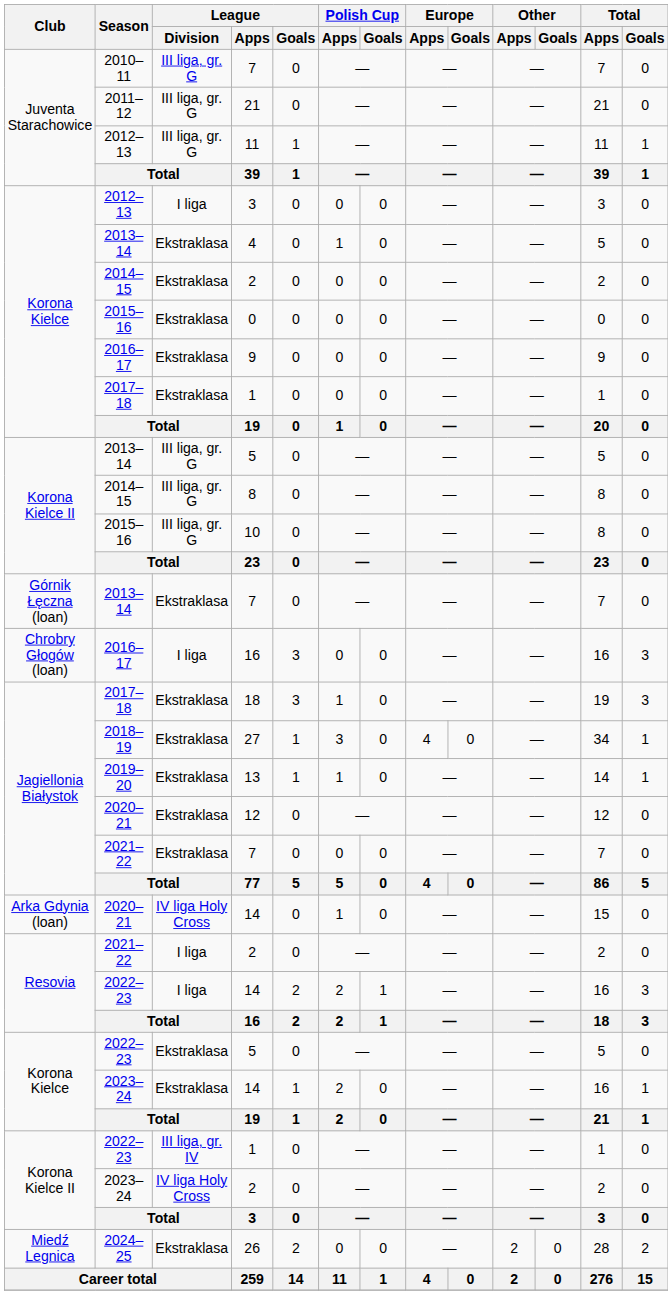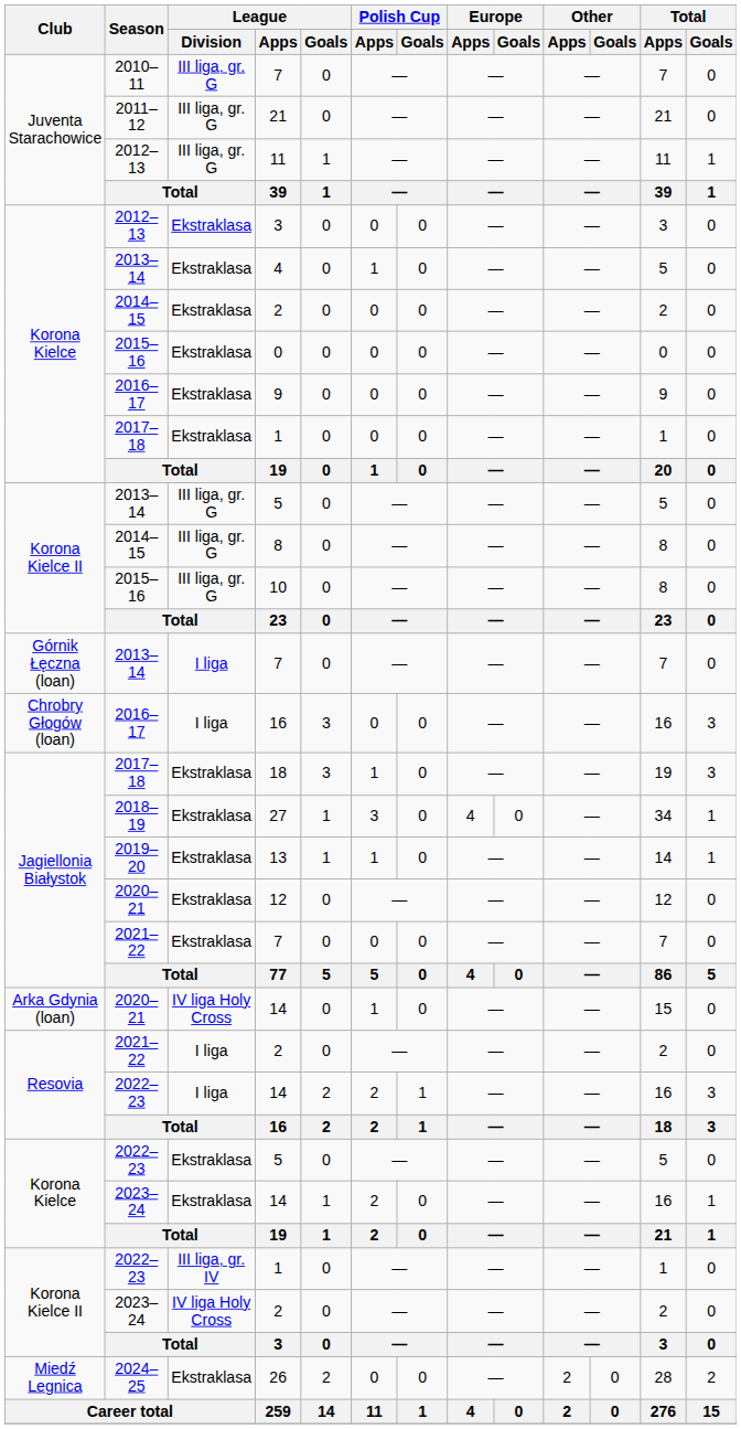2012–13 / 3 | League / Division: I liga -> Ekstraklasa
2013–14 / 7 | League / Division: Ekstraklasa -> I liga
